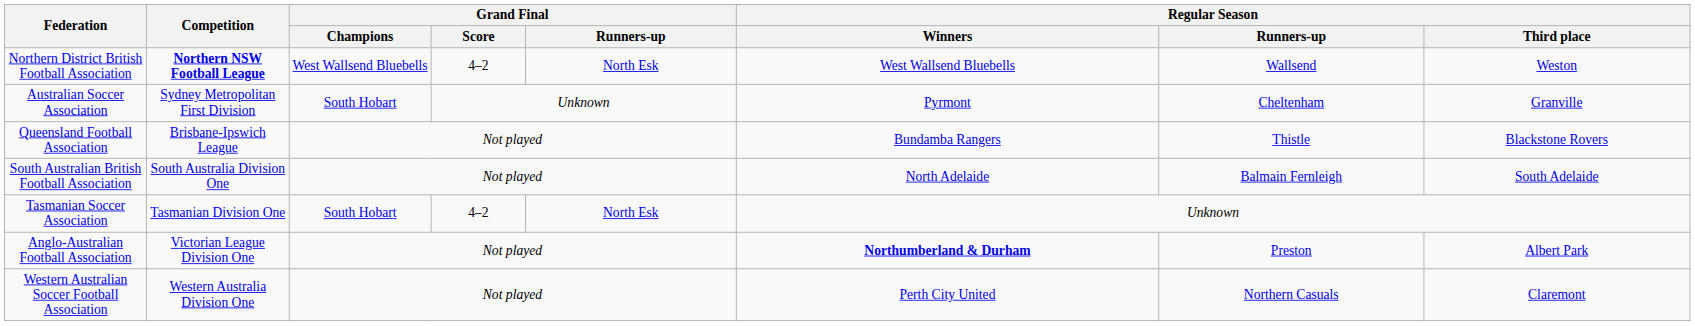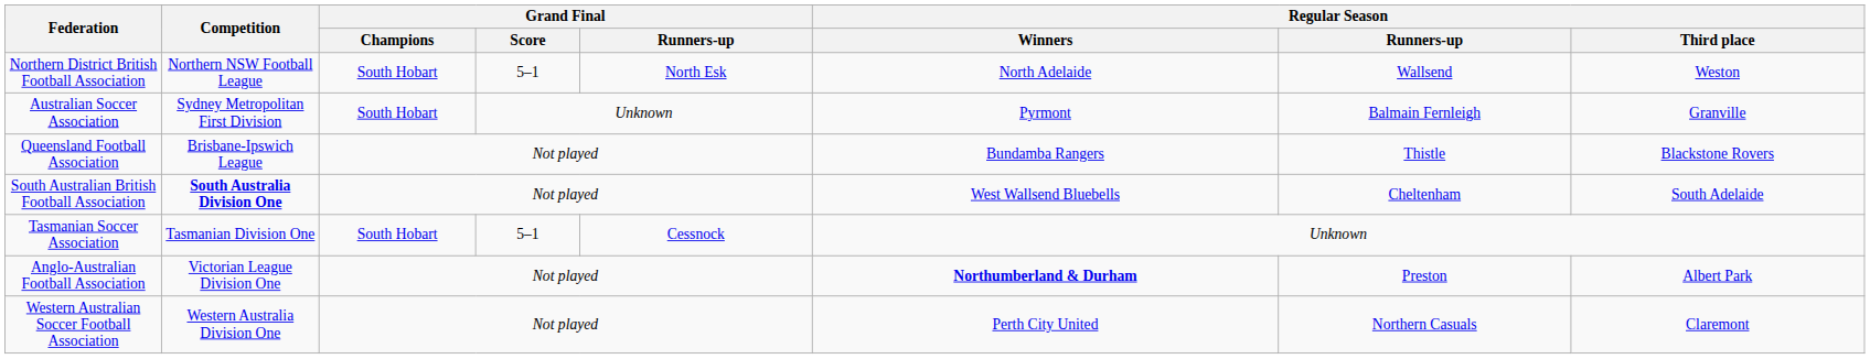Northern District British Football Association | Competition: bold -> normal
Northern District British Football Association | Grand Final / Champions: West Wallsend Bluebells -> South Hobart
Northern District British Football Association | Grand Final / Score: 4–2 -> 5–1
Northern District British Football Association | Regular Season / Winners: West Wallsend Bluebells -> North Adelaide
Australian Soccer Association | Regular Season / Runners-up: Cheltenham -> Balmain Fernleigh
South Australian British Football Association | Competition: normal -> bold
South Australian British Football Association | Regular Season / Winners: North Adelaide -> West Wallsend Bluebells
South Australian British Football Association | Regular Season / Runners-up: Balmain Fernleigh -> Cheltenham
Tasmanian Soccer Association | Grand Final / Score: 4–2 -> 5–1
Tasmanian Soccer Association | Grand Final / Runners-up: North Esk -> Cessnock
